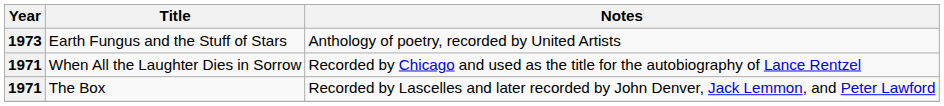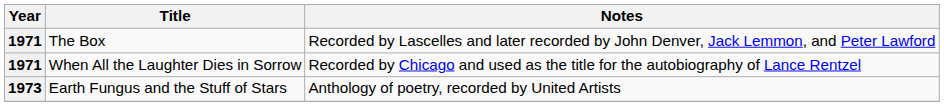rows swapped: The Box <-> Earth Fungus and the Stuff of Stars
